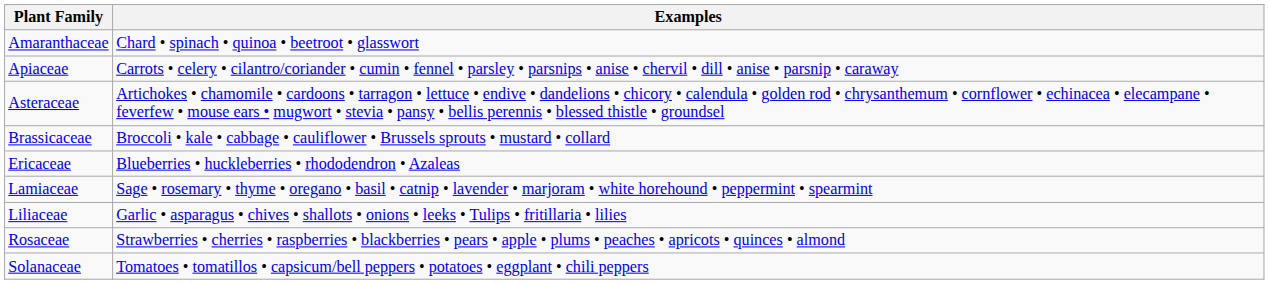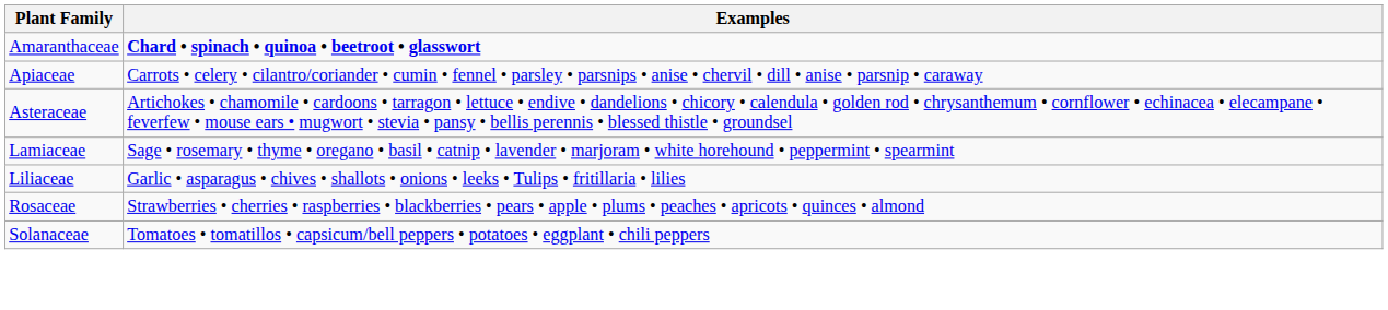Amaranthaceae | Examples: normal -> bold
- row: Brassicaceae | Broccoli • kale • cabbage • cauliflower • Brussels sprouts • mustard • collard
- row: Ericaceae | Blueberries • huckleberries • rhododendron • Azaleas
